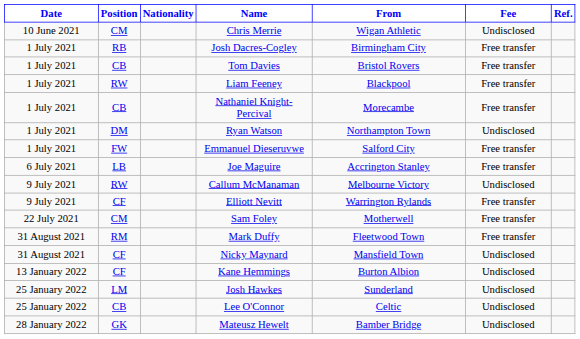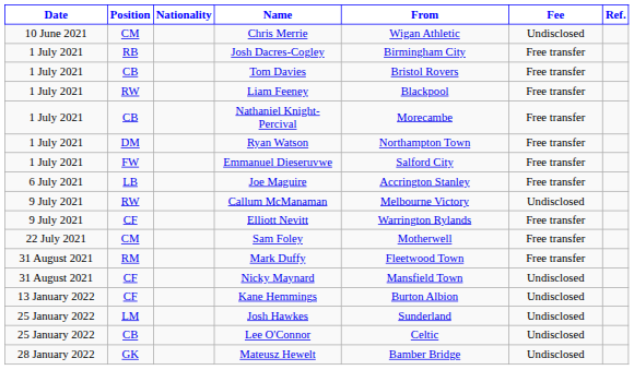Ryan Watson | Fee: Undisclosed -> Free transfer
